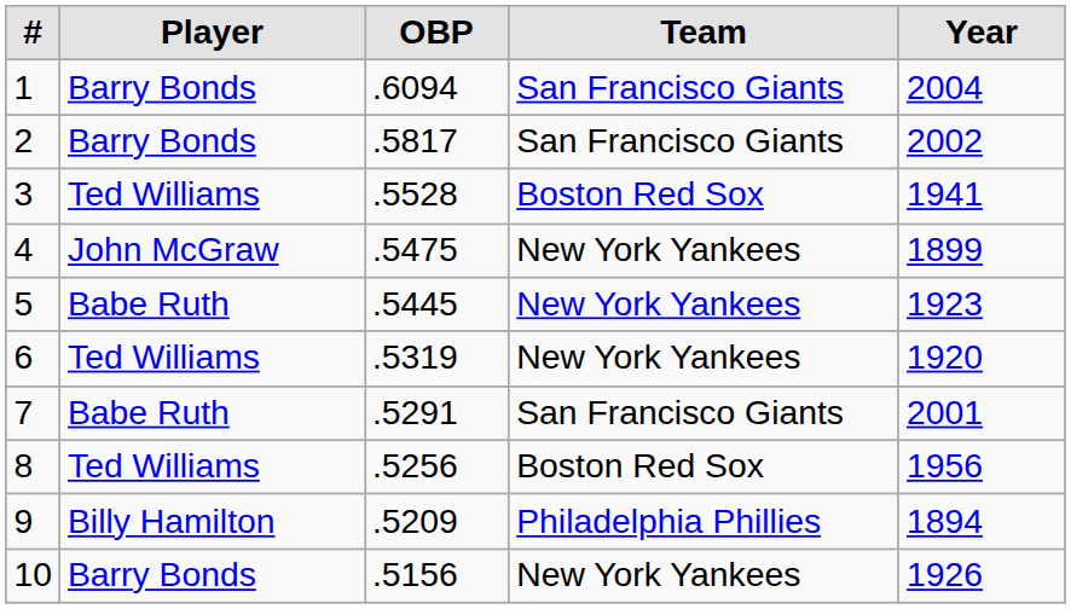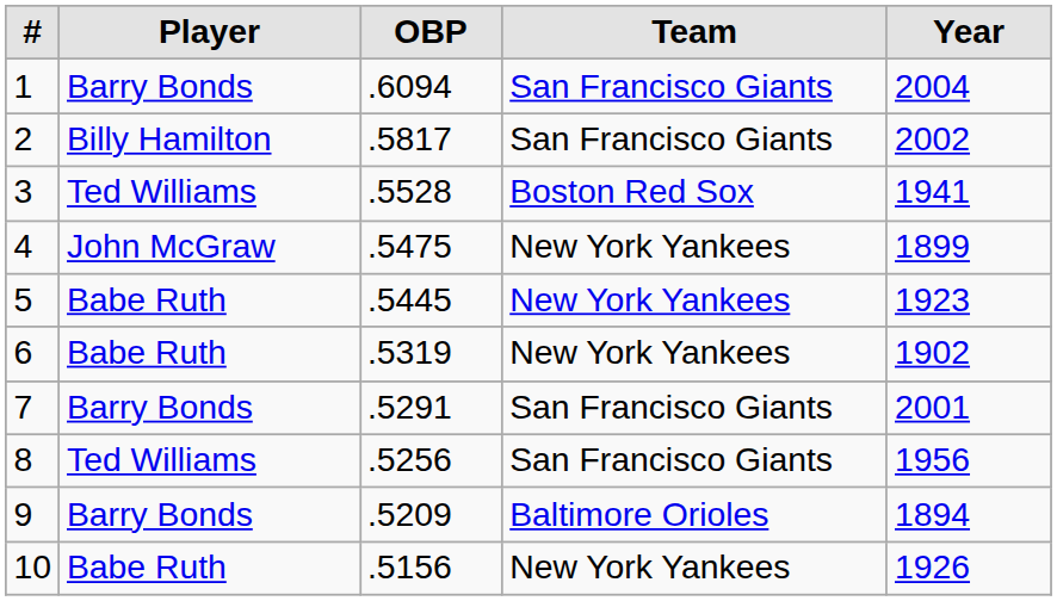2 | Player: Barry Bonds -> Billy Hamilton
6 | Player: Ted Williams -> Babe Ruth
6 | Year: 1920 -> 1902
7 | Player: Babe Ruth -> Barry Bonds
8 | Team: Boston Red Sox -> San Francisco Giants
9 | Player: Billy Hamilton -> Barry Bonds
9 | Team: Philadelphia Phillies -> Baltimore Orioles
10 | Player: Barry Bonds -> Babe Ruth
